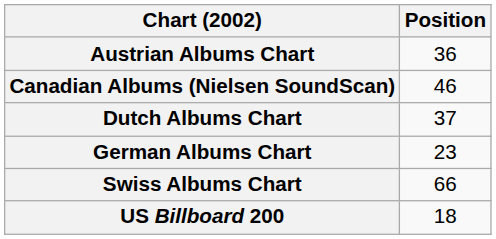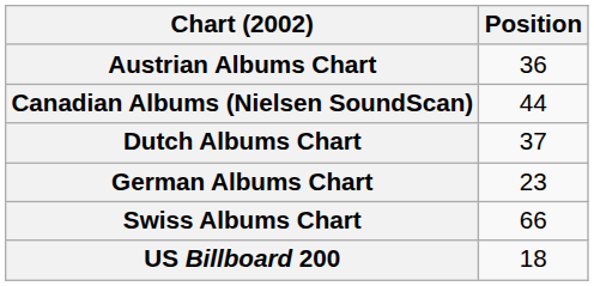Canadian Albums (Nielsen SoundScan) | Position: 46 -> 44
